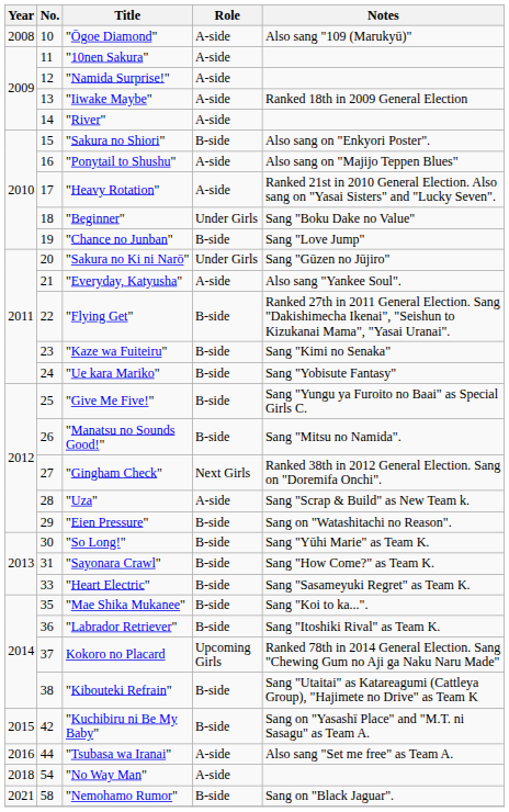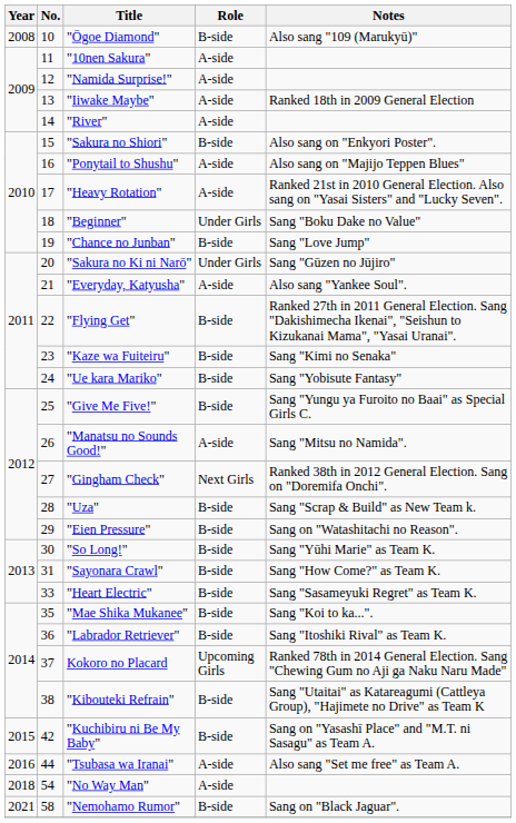"Ōgoe Diamond" | Role: A-side -> B-side
"Manatsu no Sounds Good!" | Role: B-side -> A-side
"Uza" | Role: A-side -> B-side
